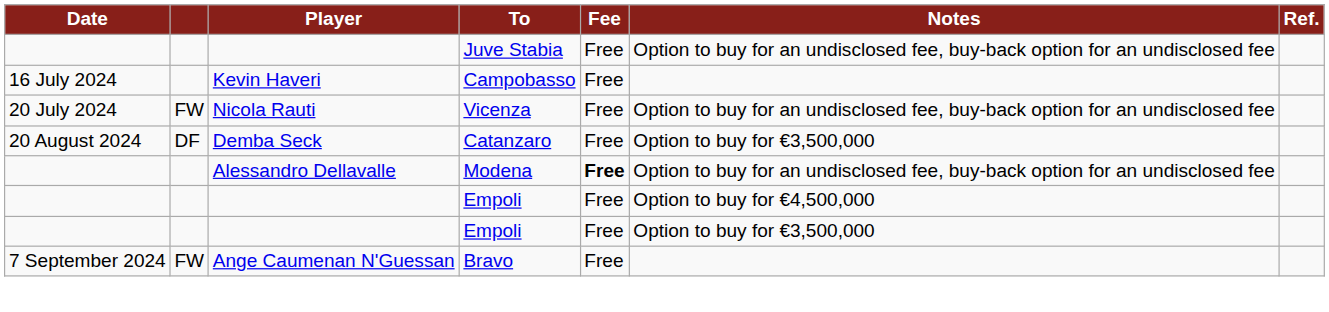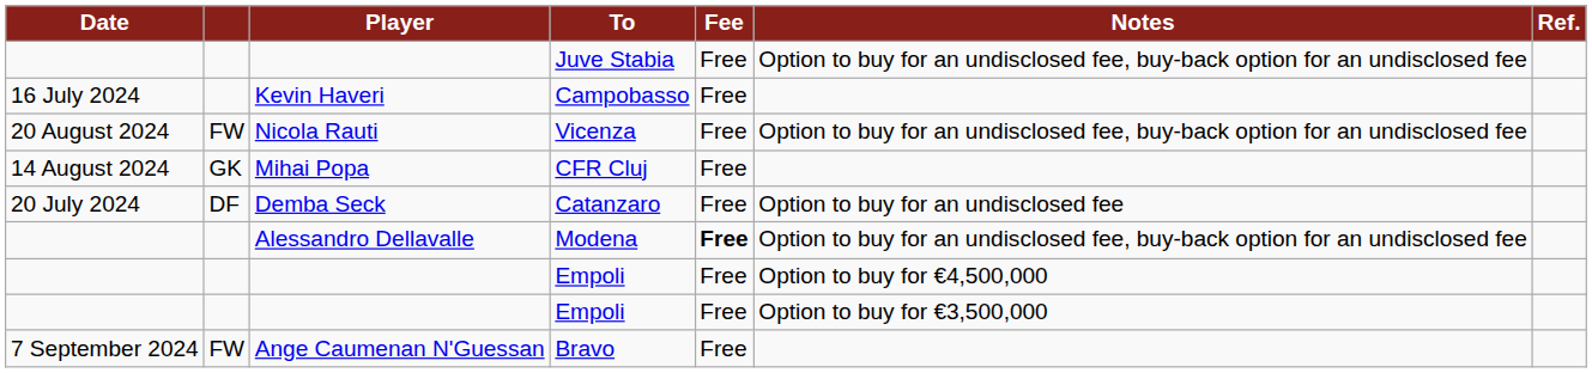Vicenza | Date: 20 July 2024 -> 20 August 2024
+ row: 14 August 2024 | GK | Mihai Popa | CFR Cluj | Free
Catanzaro | Date: 20 August 2024 -> 20 July 2024
Catanzaro | Notes: Option to buy for €3,500,000 -> Option to buy for an undisclosed fee
